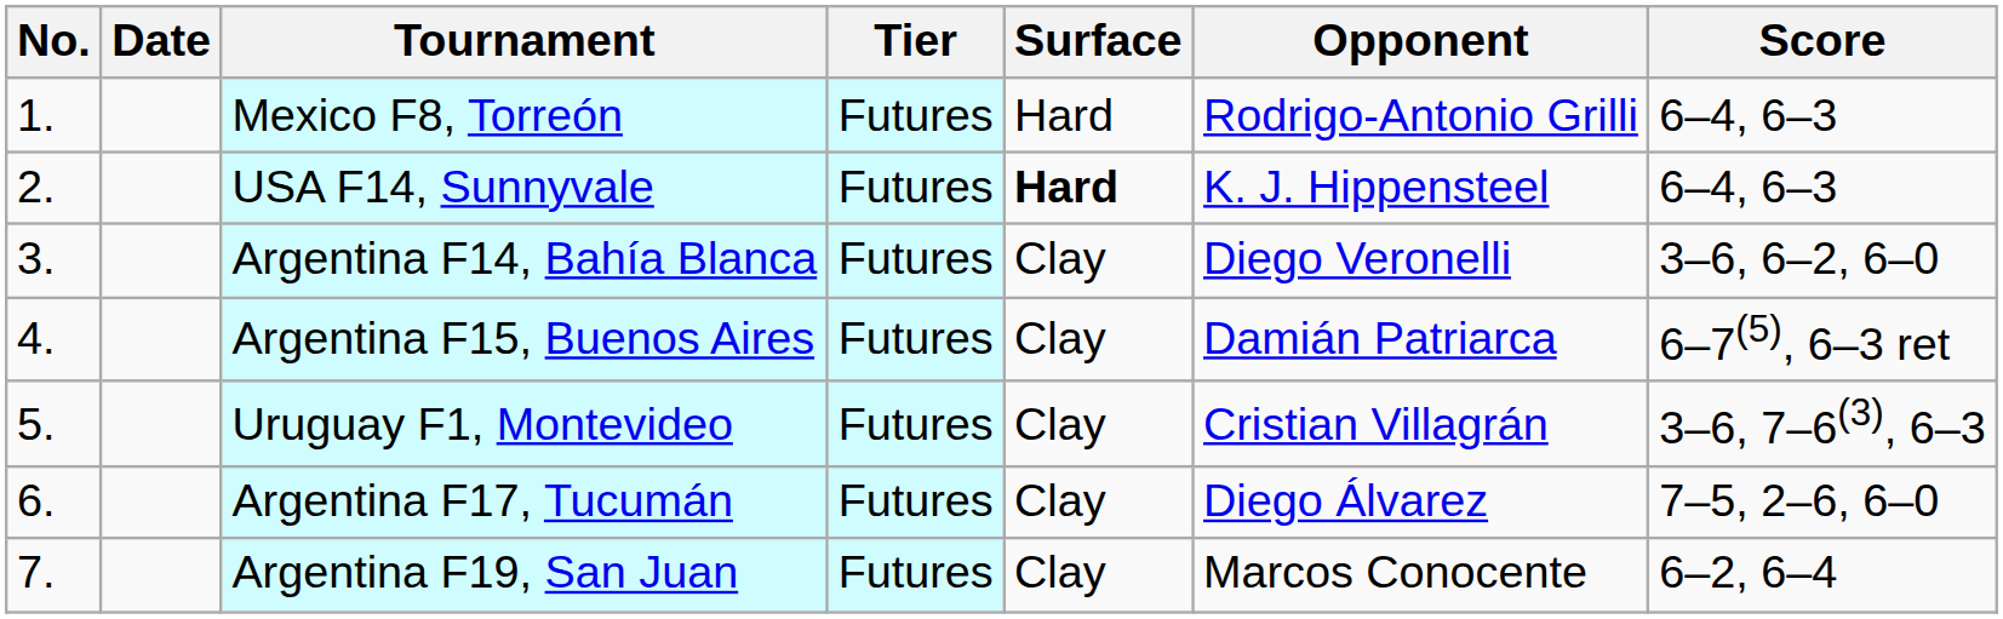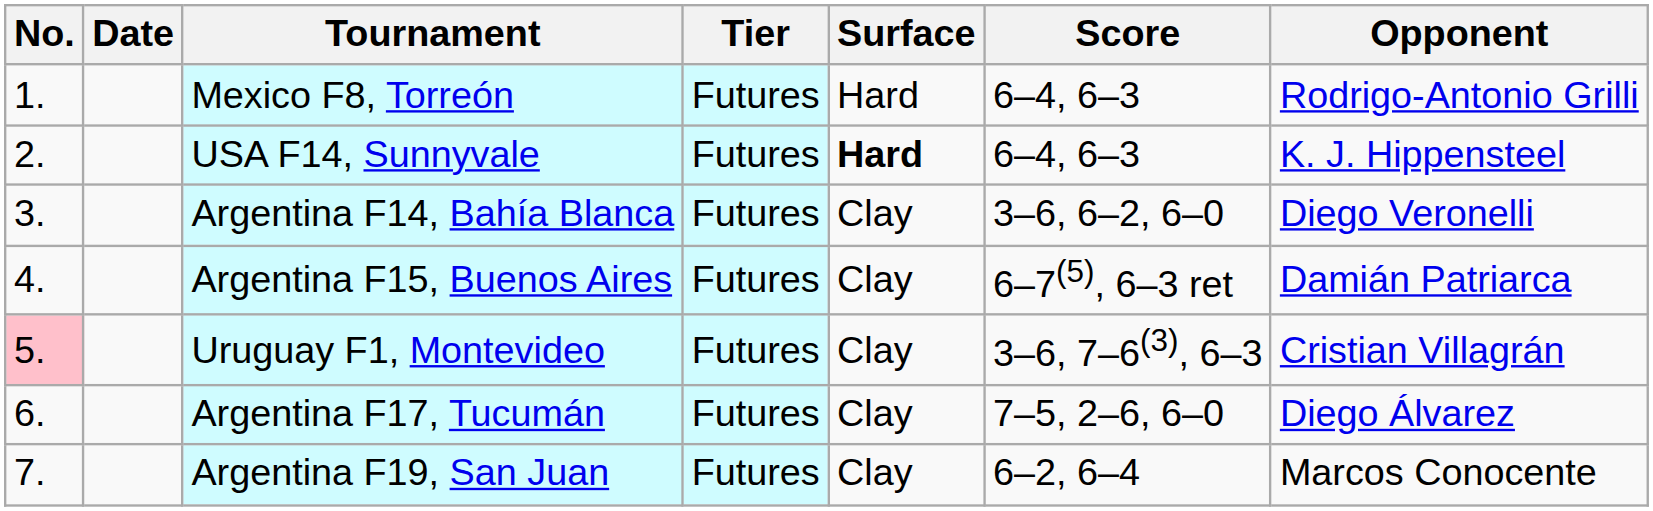columns swapped: Opponent <-> Score
Uruguay F1, Montevideo | No.: no background -> pink background
